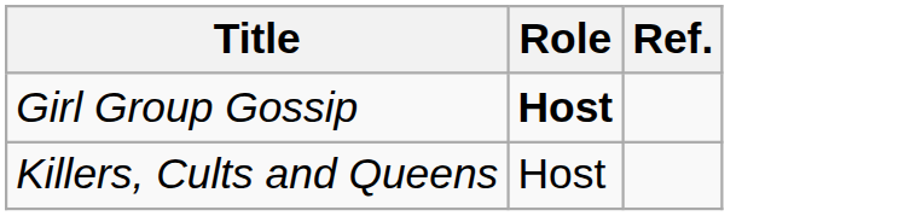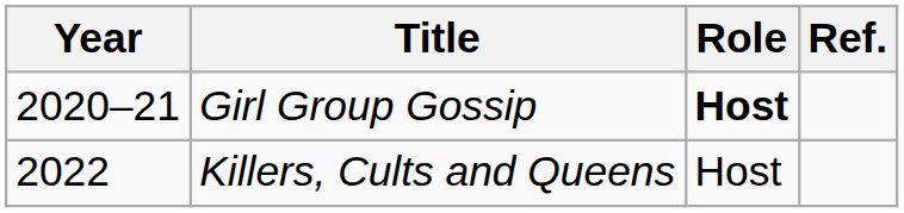+ column: Year | 2020–21 | 2022
